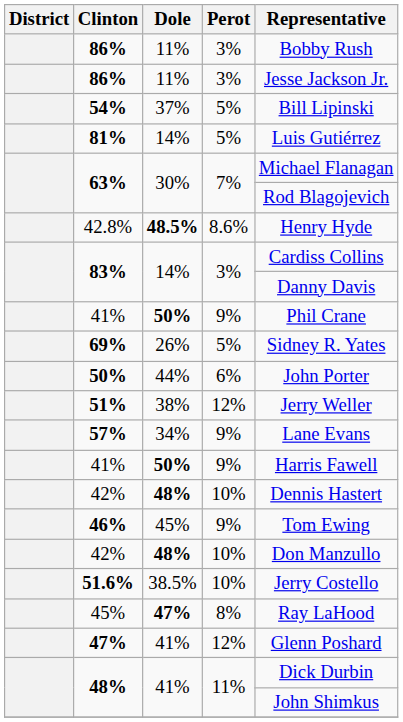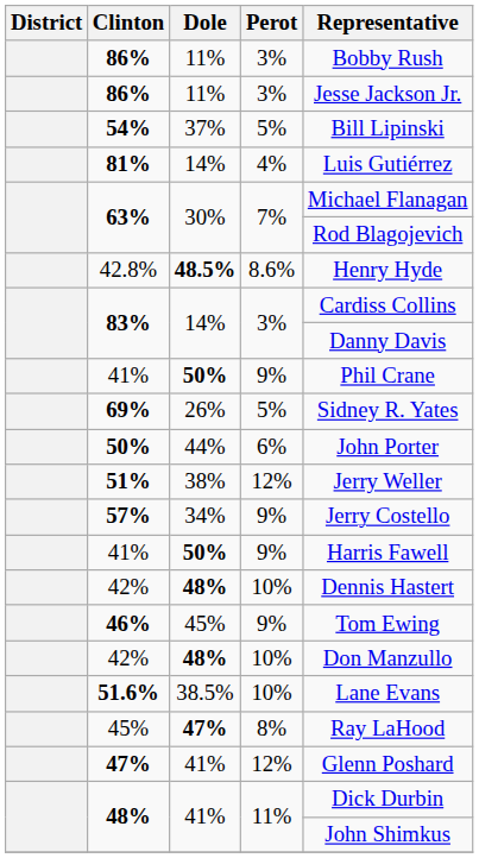81% | Perot: 5% -> 4%
57% | Representative: Lane Evans -> Jerry Costello
51.6% | Representative: Jerry Costello -> Lane Evans
